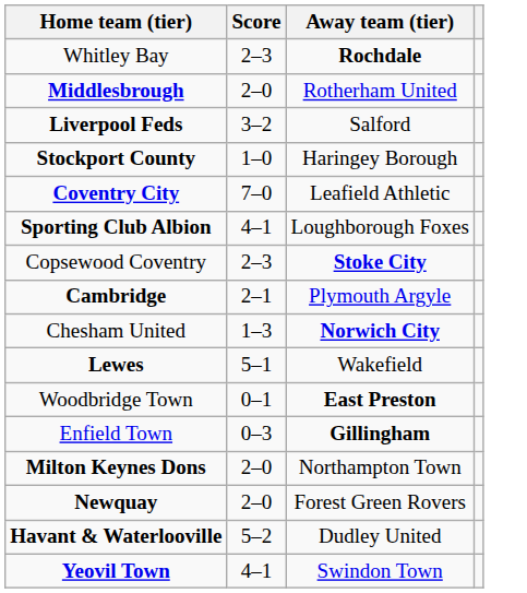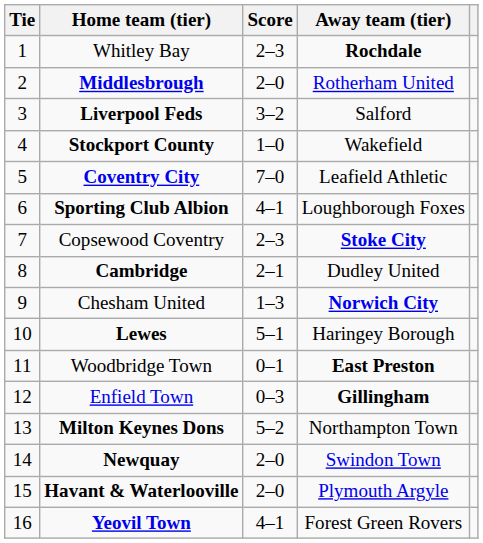+ column: Tie | 1 | 2 | 3 | 4 | 5 | 6 | 7 | 8 | 9 | 10 | 11 | 12 | 13 | 14 | 15 | 16
Stockport County | Away team (tier): Haringey Borough -> Wakefield
Cambridge | Away team (tier): Plymouth Argyle -> Dudley United
Lewes | Away team (tier): Wakefield -> Haringey Borough
Milton Keynes Dons | Score: 2–0 -> 5–2
Newquay | Away team (tier): Forest Green Rovers -> Swindon Town
Havant & Waterlooville | Score: 5–2 -> 2–0
Havant & Waterlooville | Away team (tier): Dudley United -> Plymouth Argyle
Yeovil Town | Away team (tier): Swindon Town -> Forest Green Rovers
